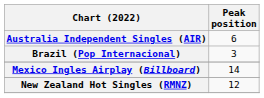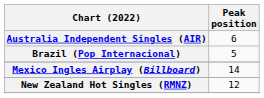Brazil (Pop Internacional) | Peak position: 3 -> 5
